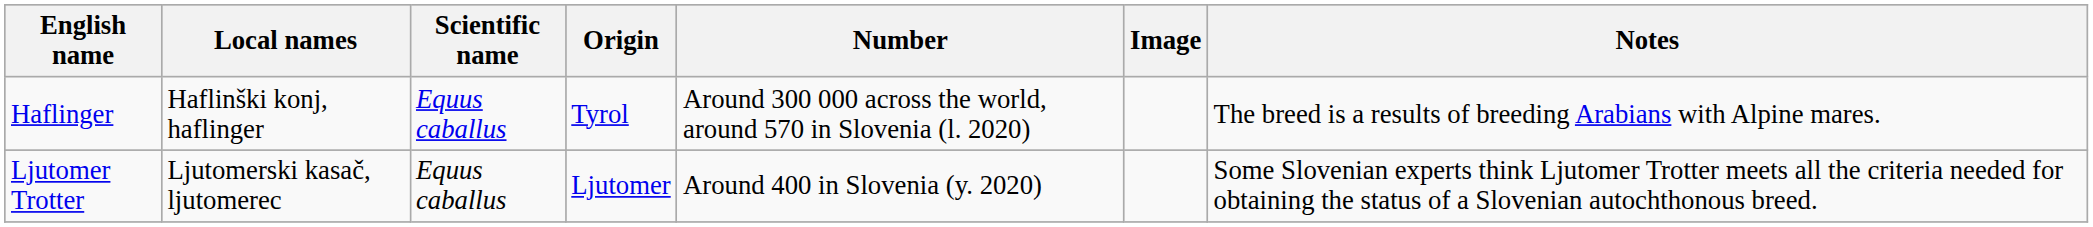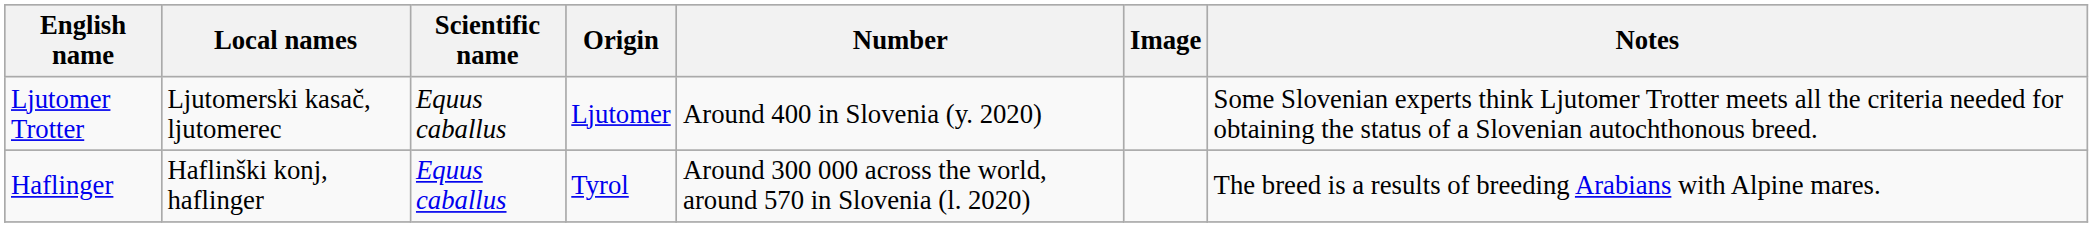rows swapped: Haflinger <-> Ljutomer Trotter
